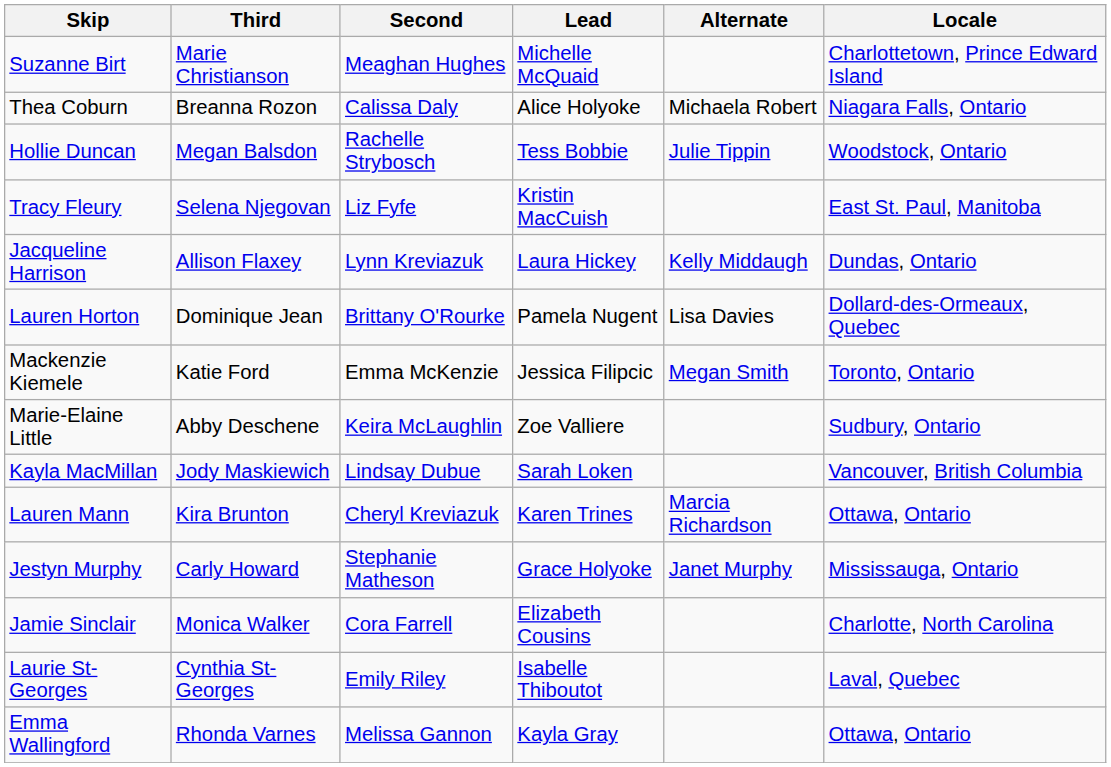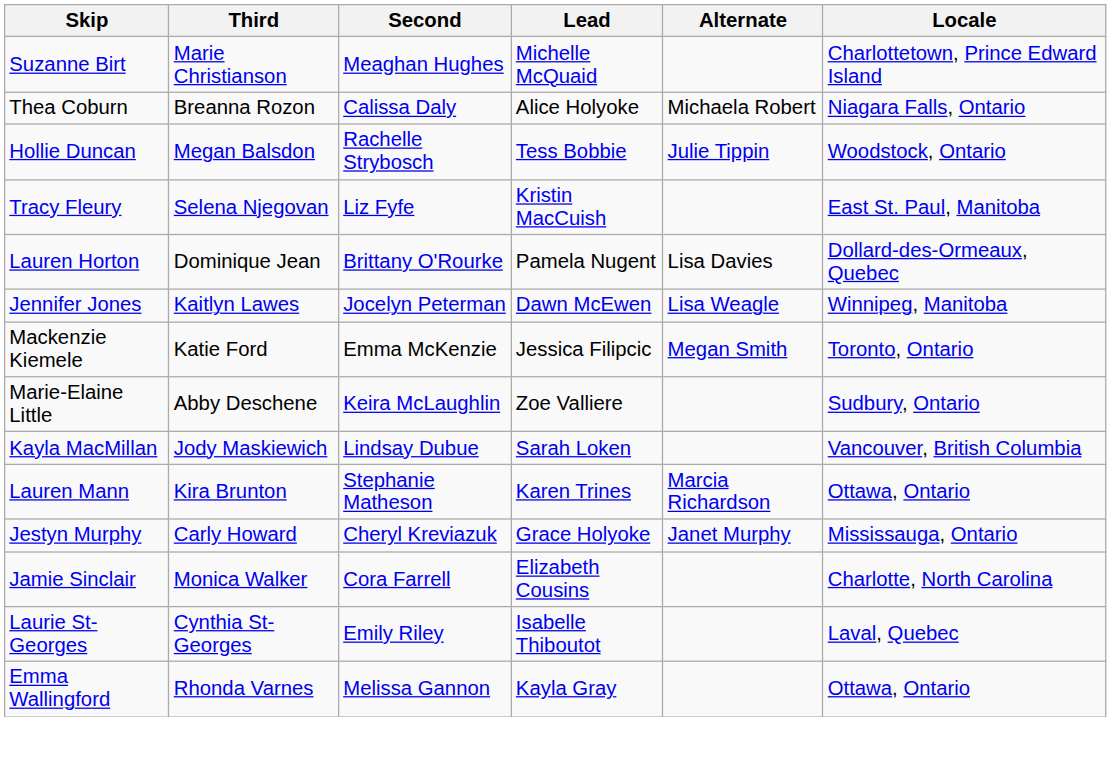- row: Jacqueline Harrison | Allison Flaxey | Lynn Kreviazuk | Laura Hickey | Kelly Middaugh | Dundas, Ontario
+ row: Jennifer Jones | Kaitlyn Lawes | Jocelyn Peterman | Dawn McEwen | Lisa Weagle | Winnipeg, Manitoba
Lauren Mann | Second: Cheryl Kreviazuk -> Stephanie Matheson
Jestyn Murphy | Second: Stephanie Matheson -> Cheryl Kreviazuk
